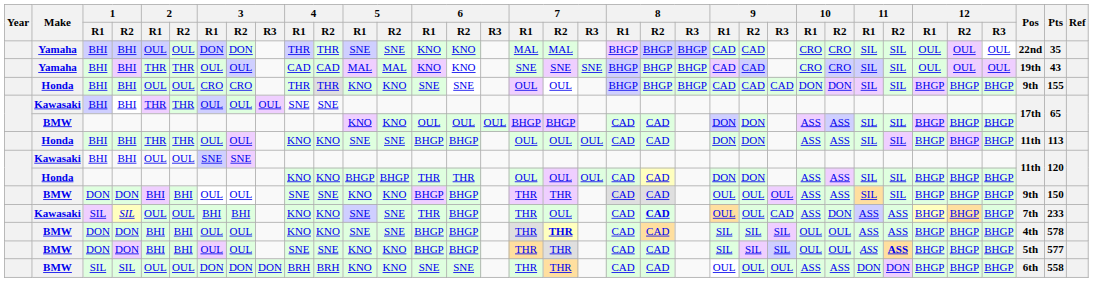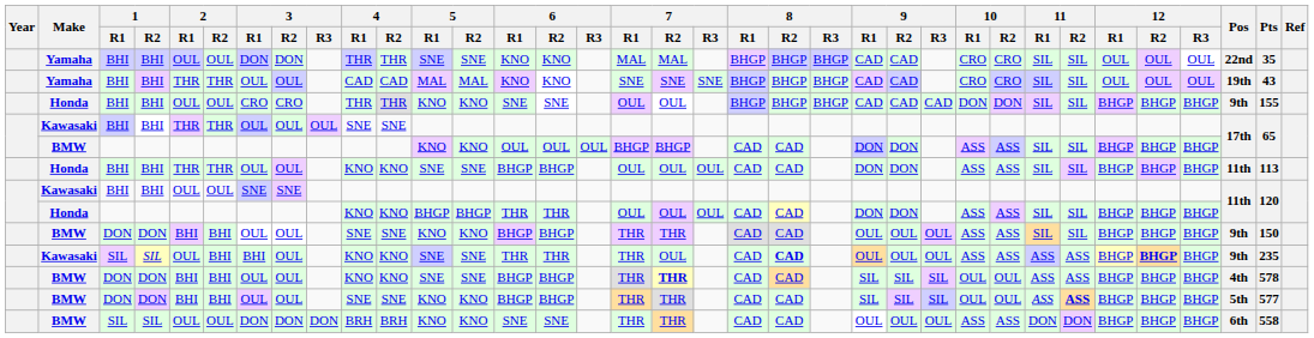Kawasaki / SIL | 2 / R2: OUL -> BHI
Kawasaki / SIL | 3 / R2: BHI -> OUL
Kawasaki / SIL | 6 / R2: BHGP -> THR
Kawasaki / SIL | 9 / R3: CAD -> OUL
Kawasaki / SIL | 10 / R2: DON -> ASS
Kawasaki / SIL | 12 / R2: normal -> bold
Kawasaki / SIL | Pos: 7th -> 9th
Kawasaki / SIL | Pts: 233 -> 235
